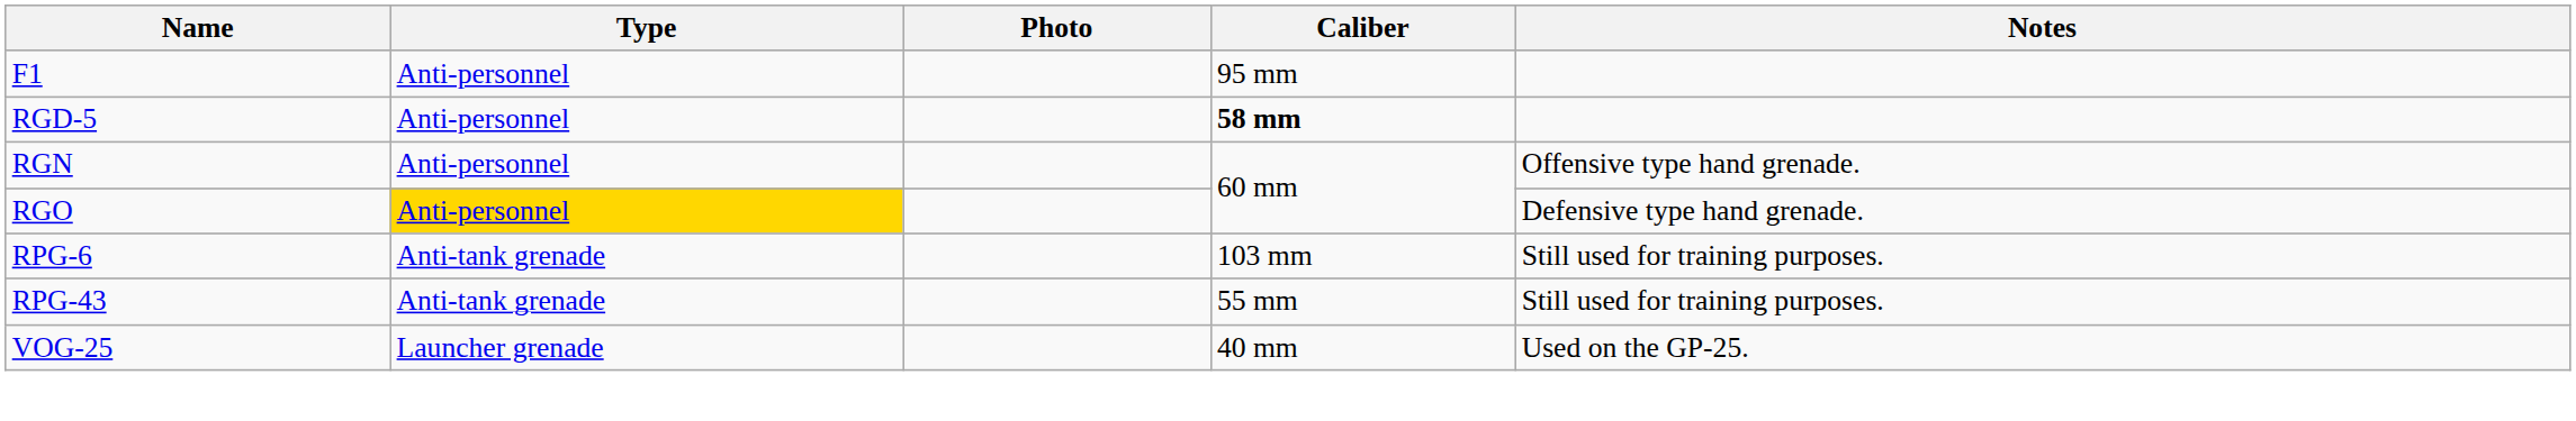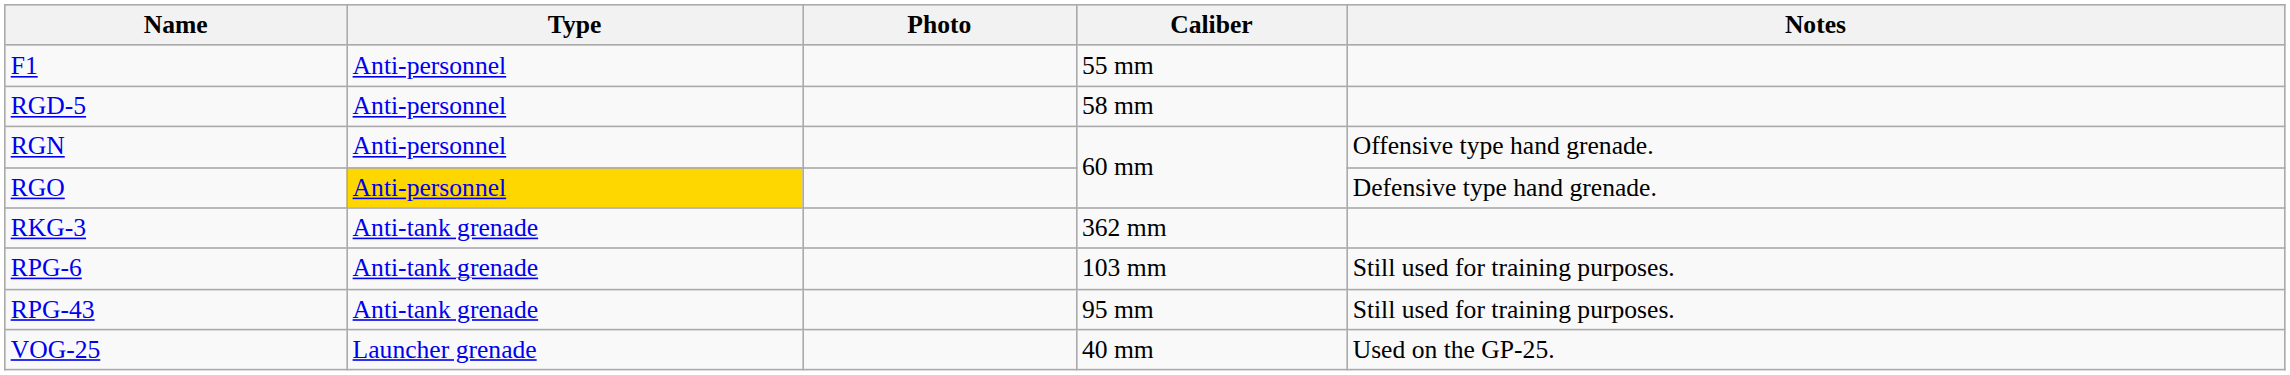F1 | Caliber: 95 mm -> 55 mm
RGD-5 | Caliber: bold -> normal
+ row: RKG-3 | Anti-tank grenade | 362 mm
RPG-43 | Caliber: 55 mm -> 95 mm
